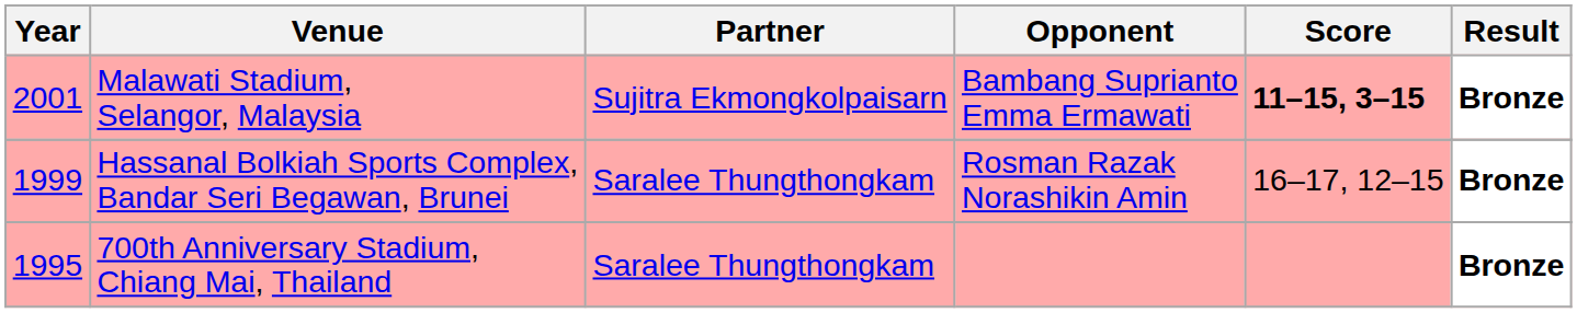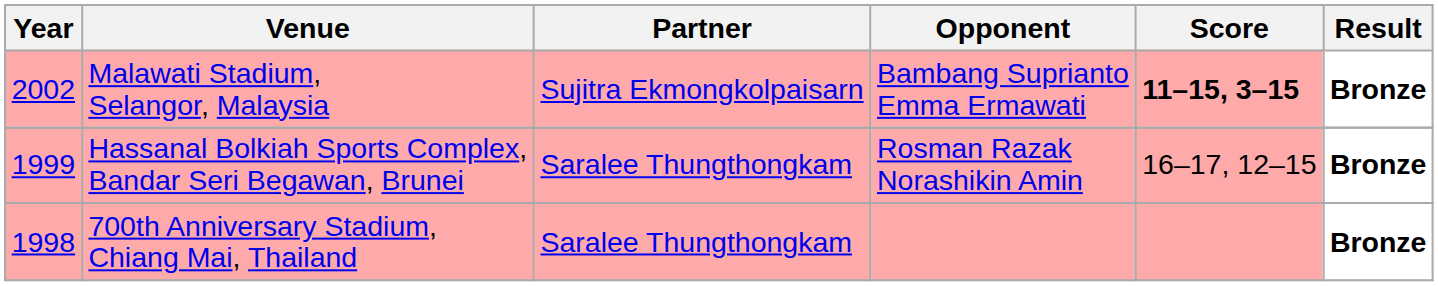Malawati Stadium, Selangor, Malaysia | Year: 2001 -> 2002
700th Anniversary Stadium, Chiang Mai, Thailand | Year: 1995 -> 1998
